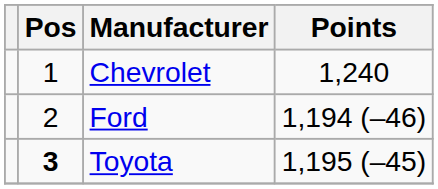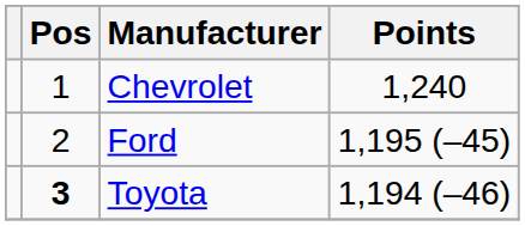Ford | Points: 1,194 (–46) -> 1,195 (–45)
Toyota | Points: 1,195 (–45) -> 1,194 (–46)
